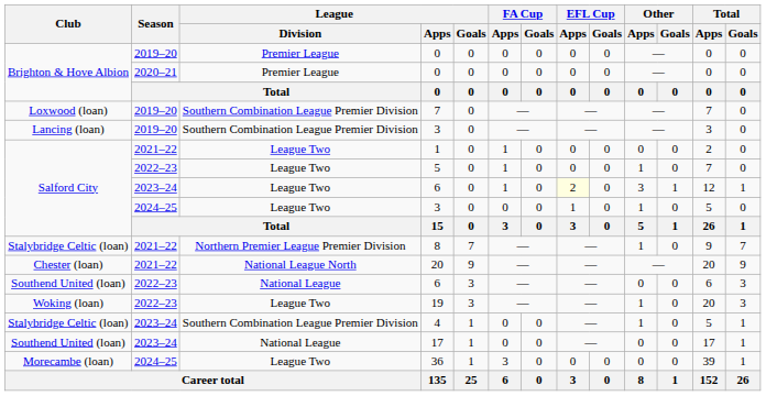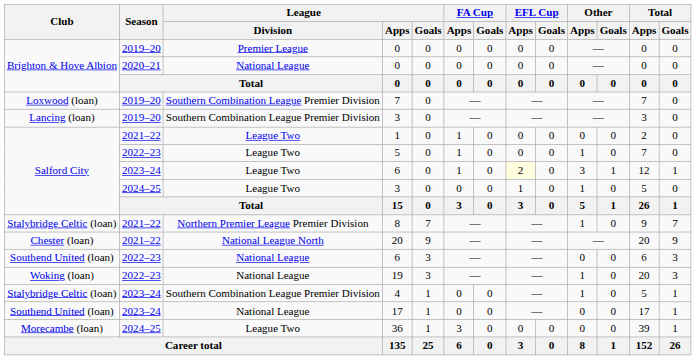2020–21 / 0 | League / Division: Premier League -> National League
19 | League / Division: League Two -> National League
